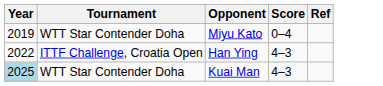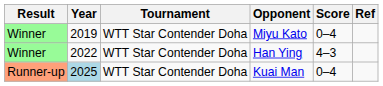+ column: Result | Winner | Winner | Runner-up
Han Ying | Tournament: ITTF Challenge, Croatia Open -> WTT Star Contender Doha
Kuai Man | Score: 4–3 -> 0–4
